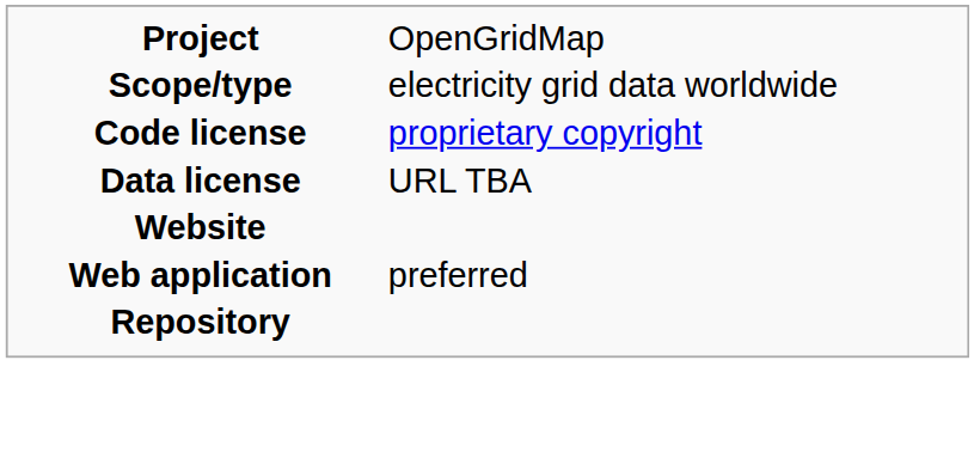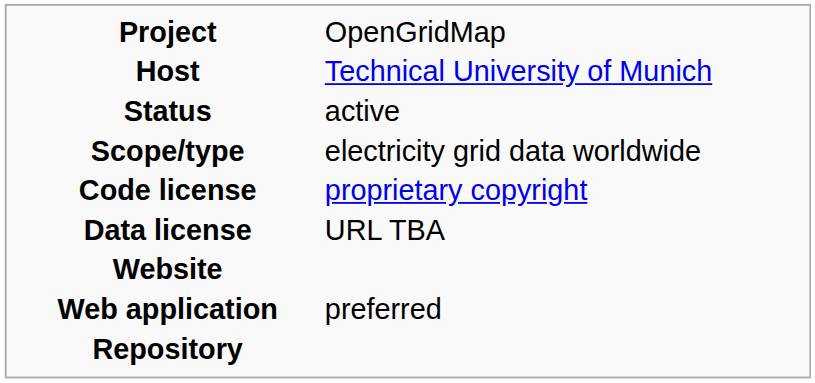+ row: Host | Technical University of Munich
+ row: Status | active
